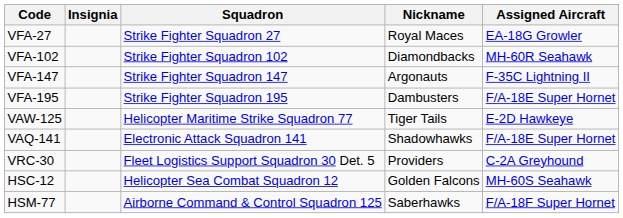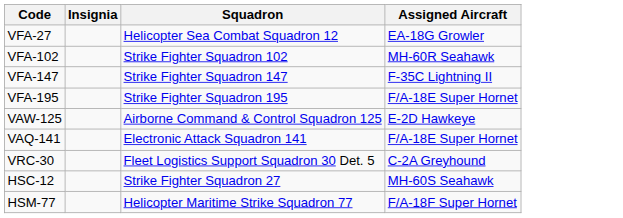- column: Nickname | Royal Maces | Diamondbacks | Argonauts | Dambusters | Tiger Tails | Shadowhawks | Providers | Golden Falcons | Saberhawks
VFA-27 | Squadron: Strike Fighter Squadron 27 -> Helicopter Sea Combat Squadron 12
VAW-125 | Squadron: Helicopter Maritime Strike Squadron 77 -> Airborne Command & Control Squadron 125
HSC-12 | Squadron: Helicopter Sea Combat Squadron 12 -> Strike Fighter Squadron 27
HSM-77 | Squadron: Airborne Command & Control Squadron 125 -> Helicopter Maritime Strike Squadron 77
